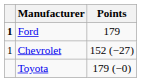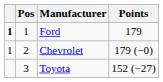+ column: Pos | 1 | 2 | 3
Chevrolet | Points: 152 (−27) -> 179 (−0)
Toyota | Points: 179 (−0) -> 152 (−27)
